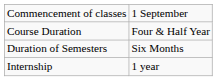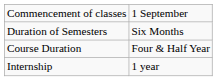rows swapped: Duration of Semesters <-> Course Duration
